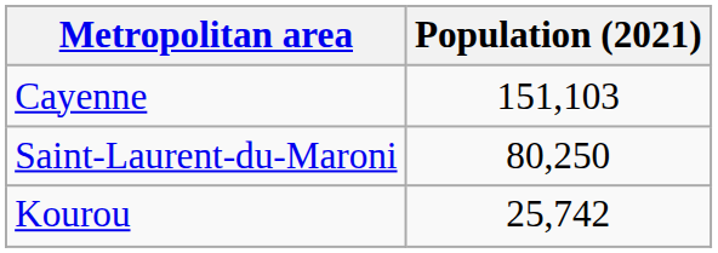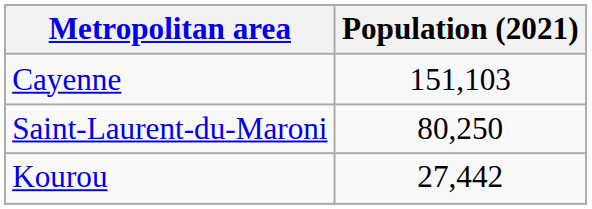Kourou | Population (2021): 25,742 -> 27,442
